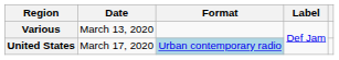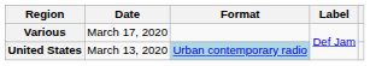Various | Date: March 13, 2020 -> March 17, 2020
United States | Date: March 17, 2020 -> March 13, 2020
